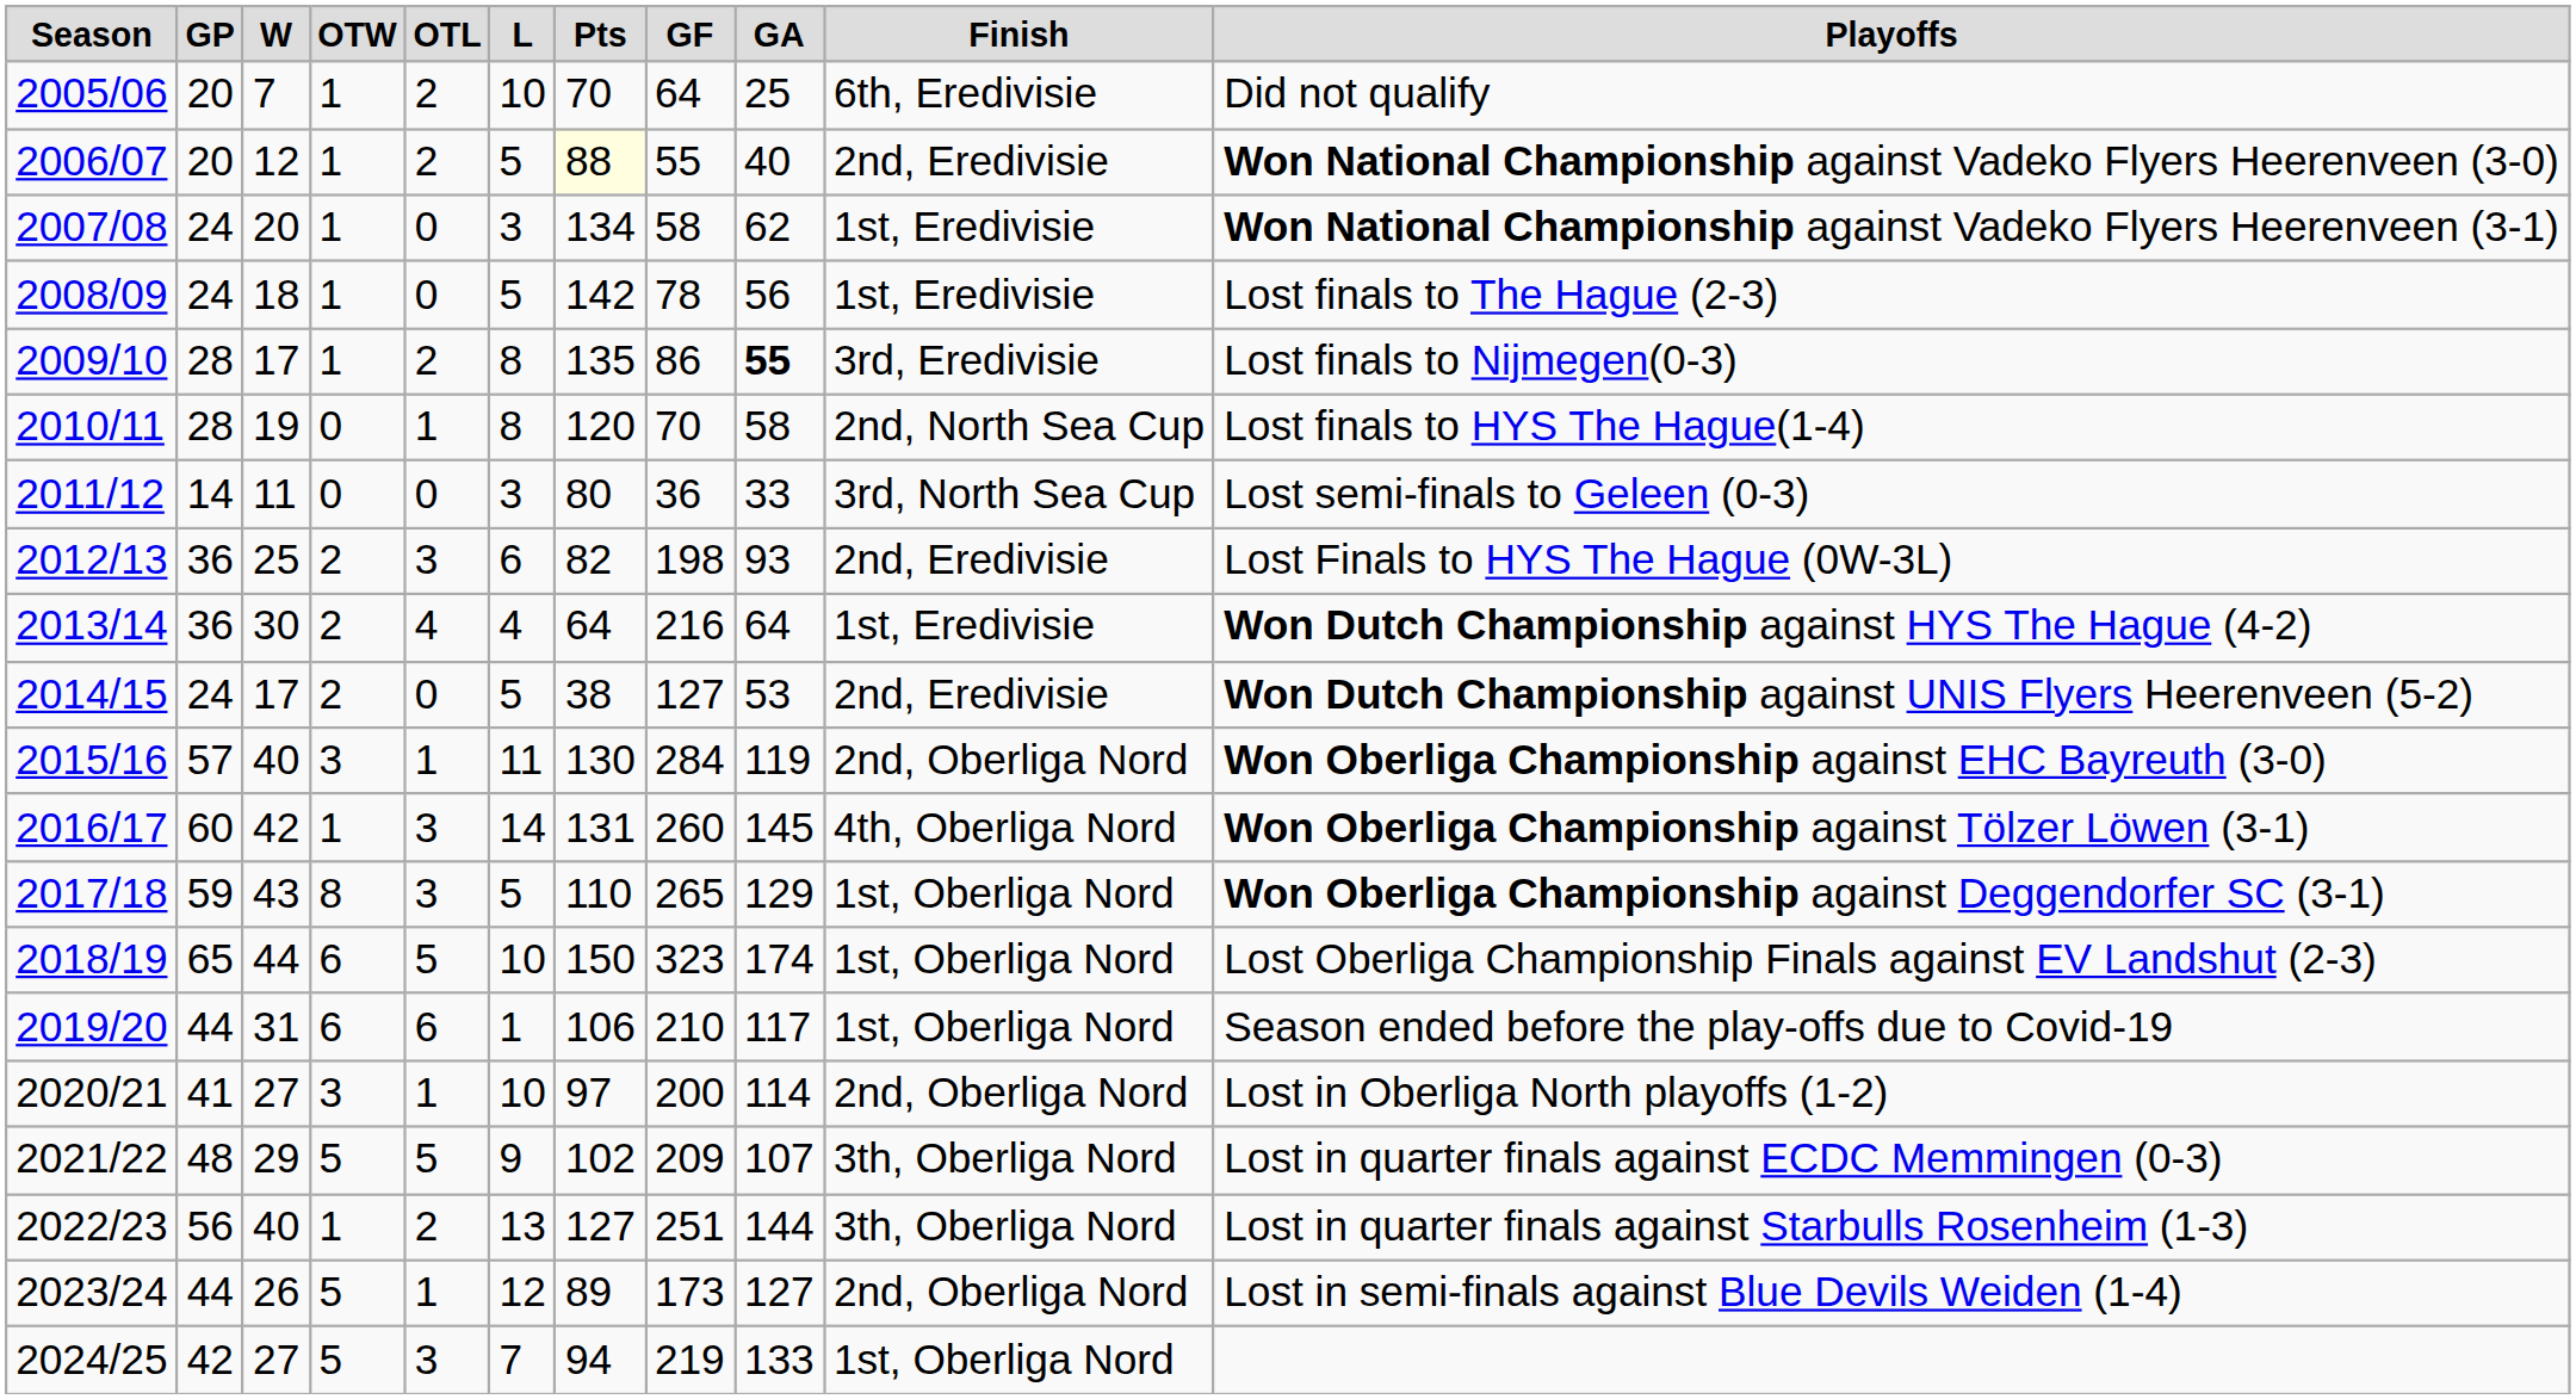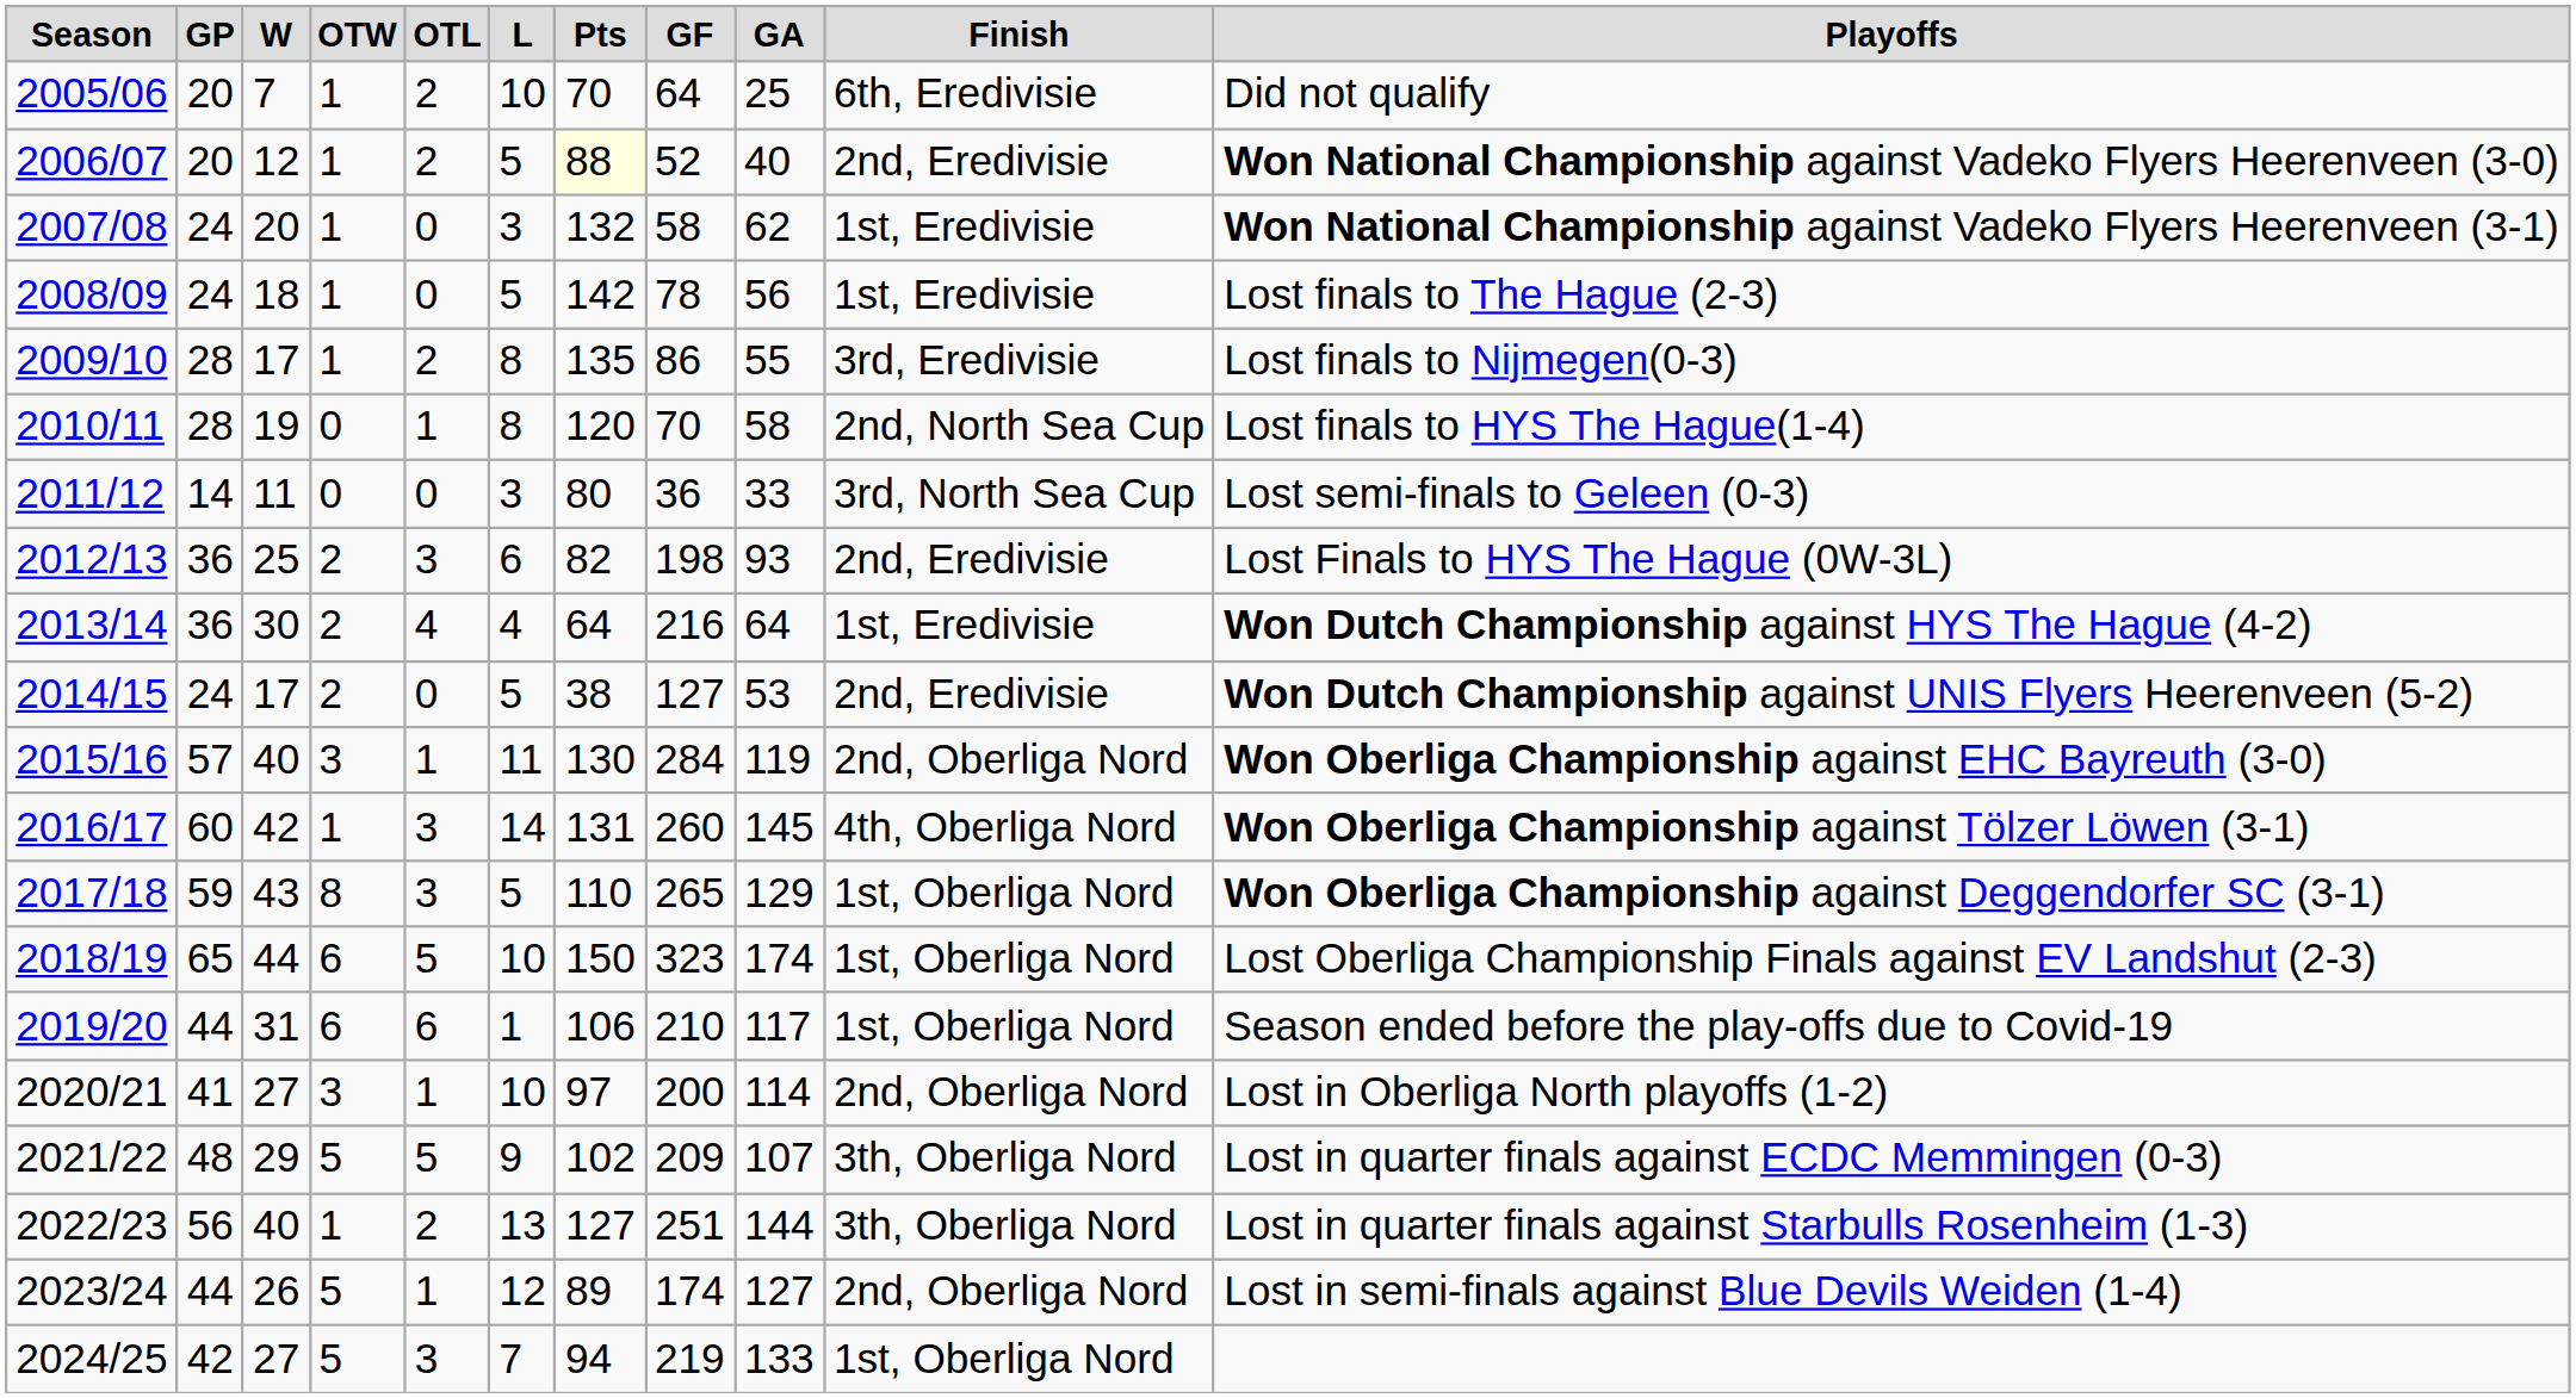2006/07 | column 8: 55 -> 52
2007/08 | column 7: 134 -> 132
2009/10 | column 9: bold -> normal
2023/24 | column 8: 173 -> 174
